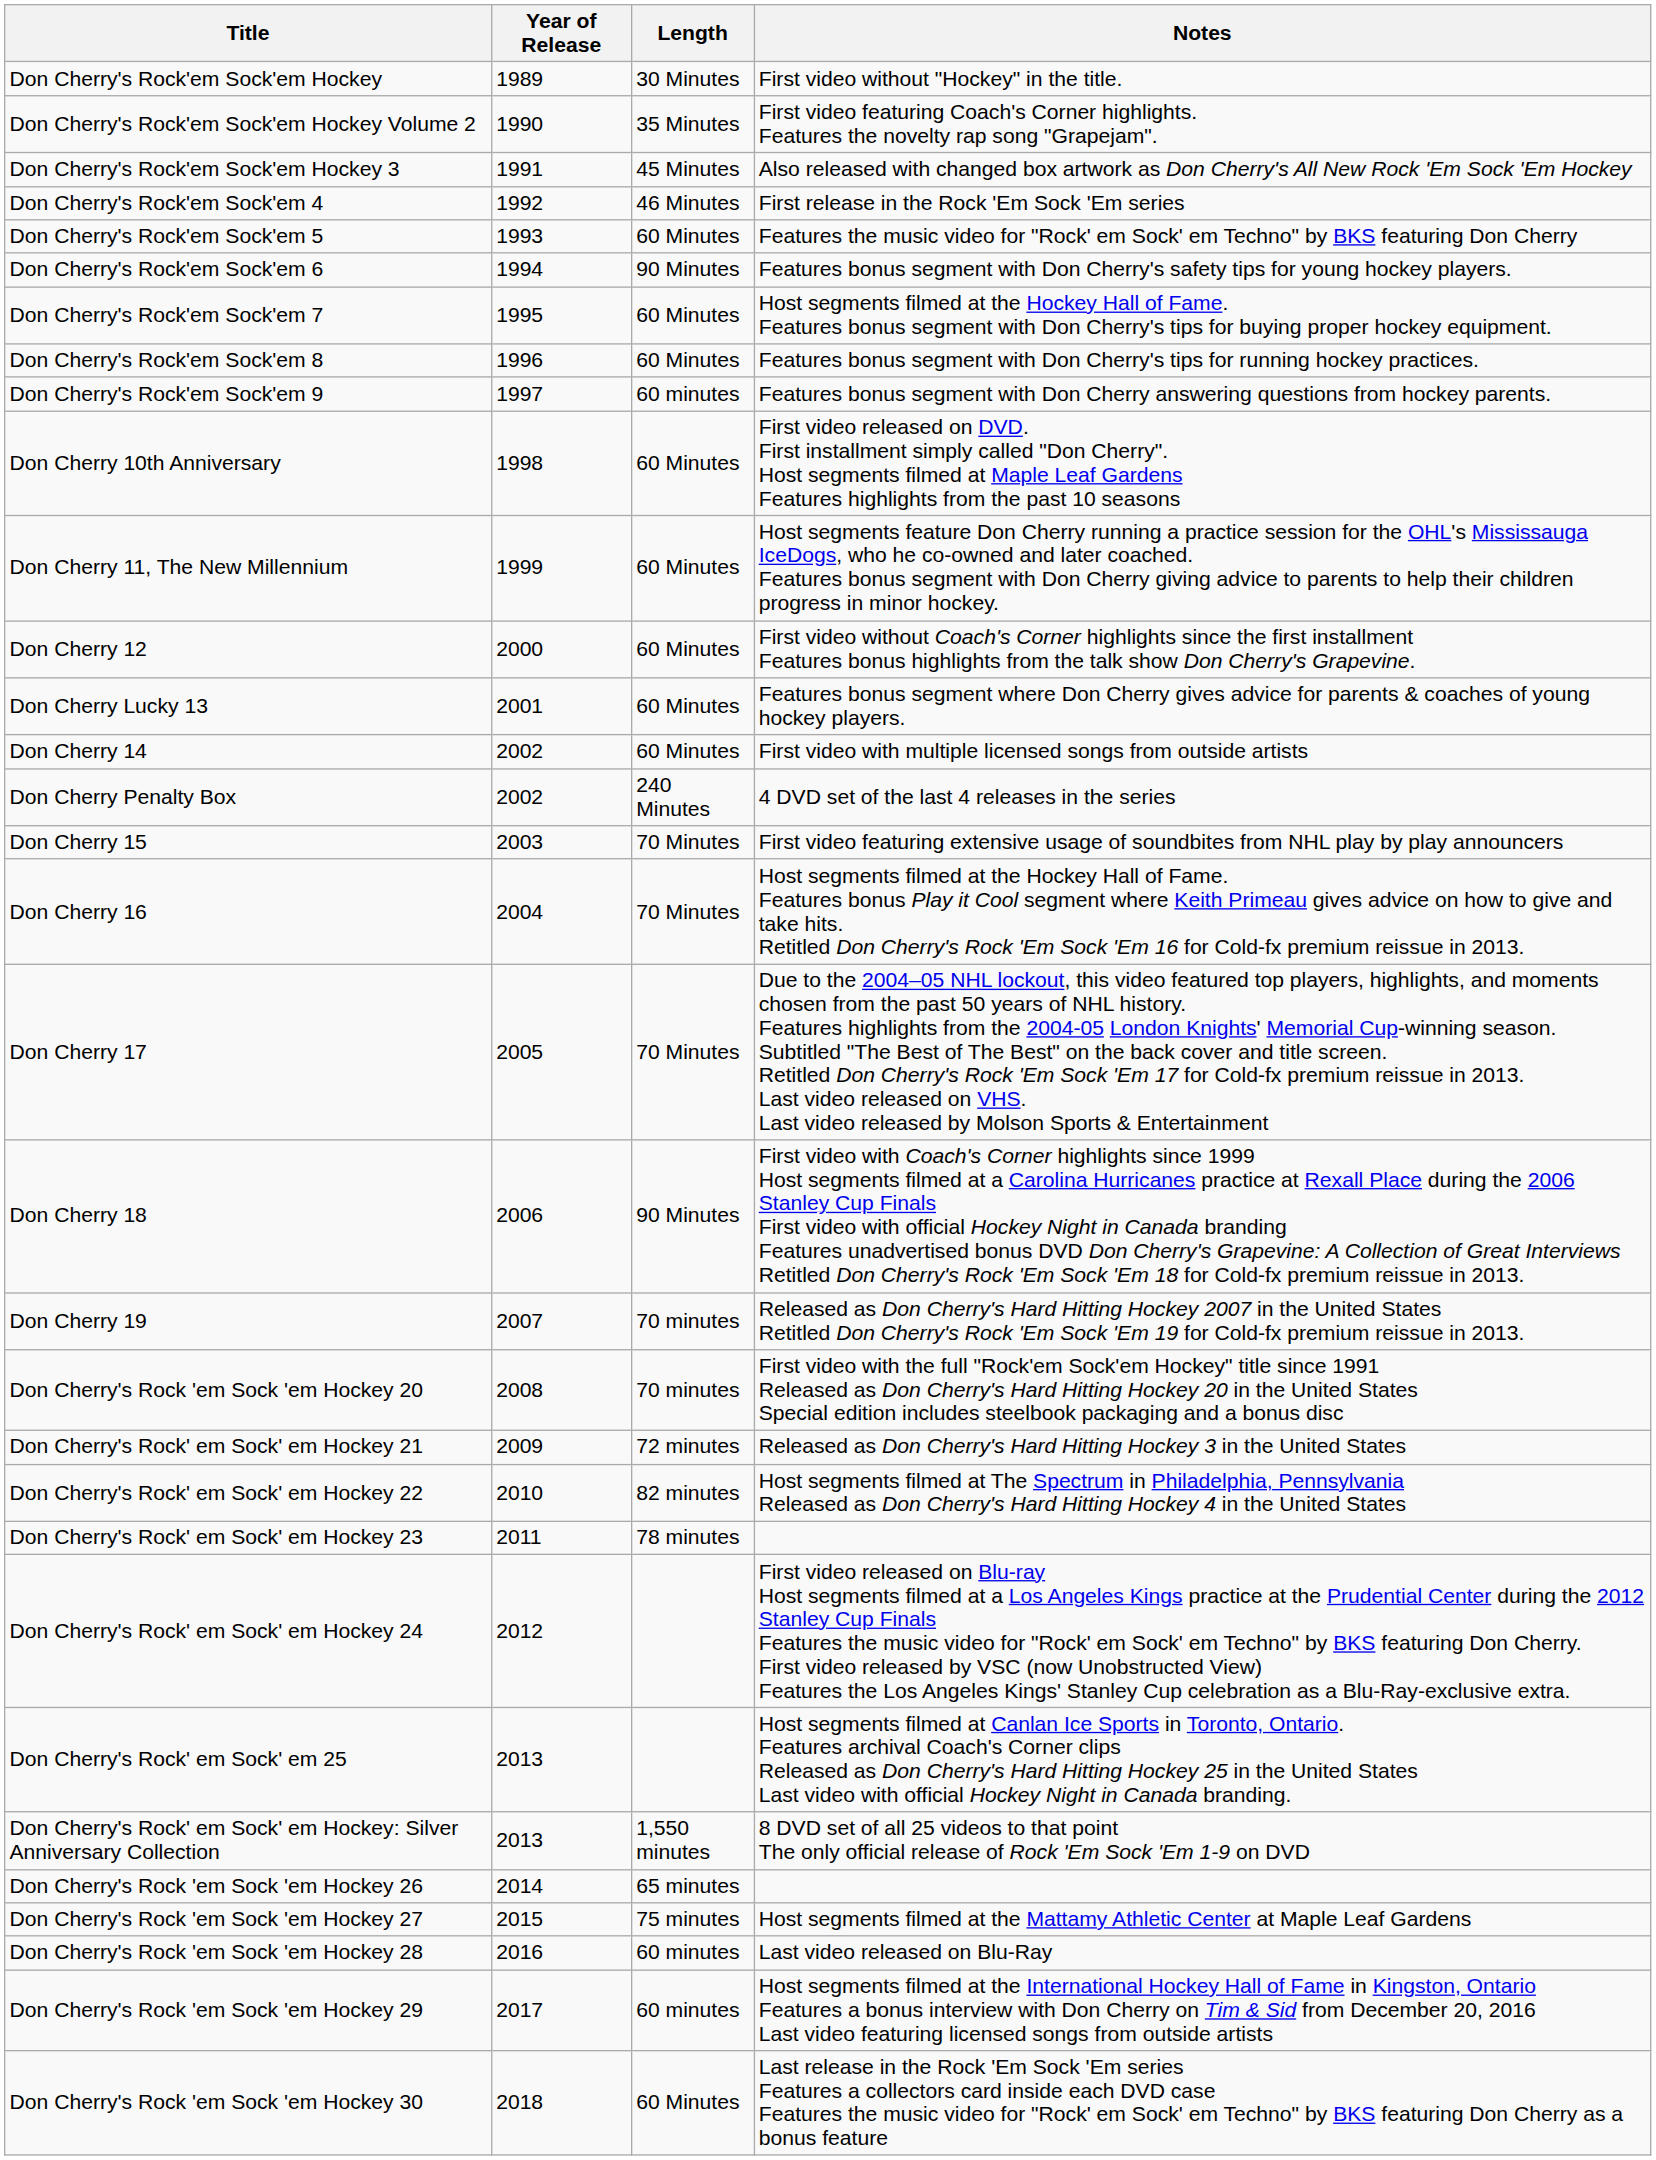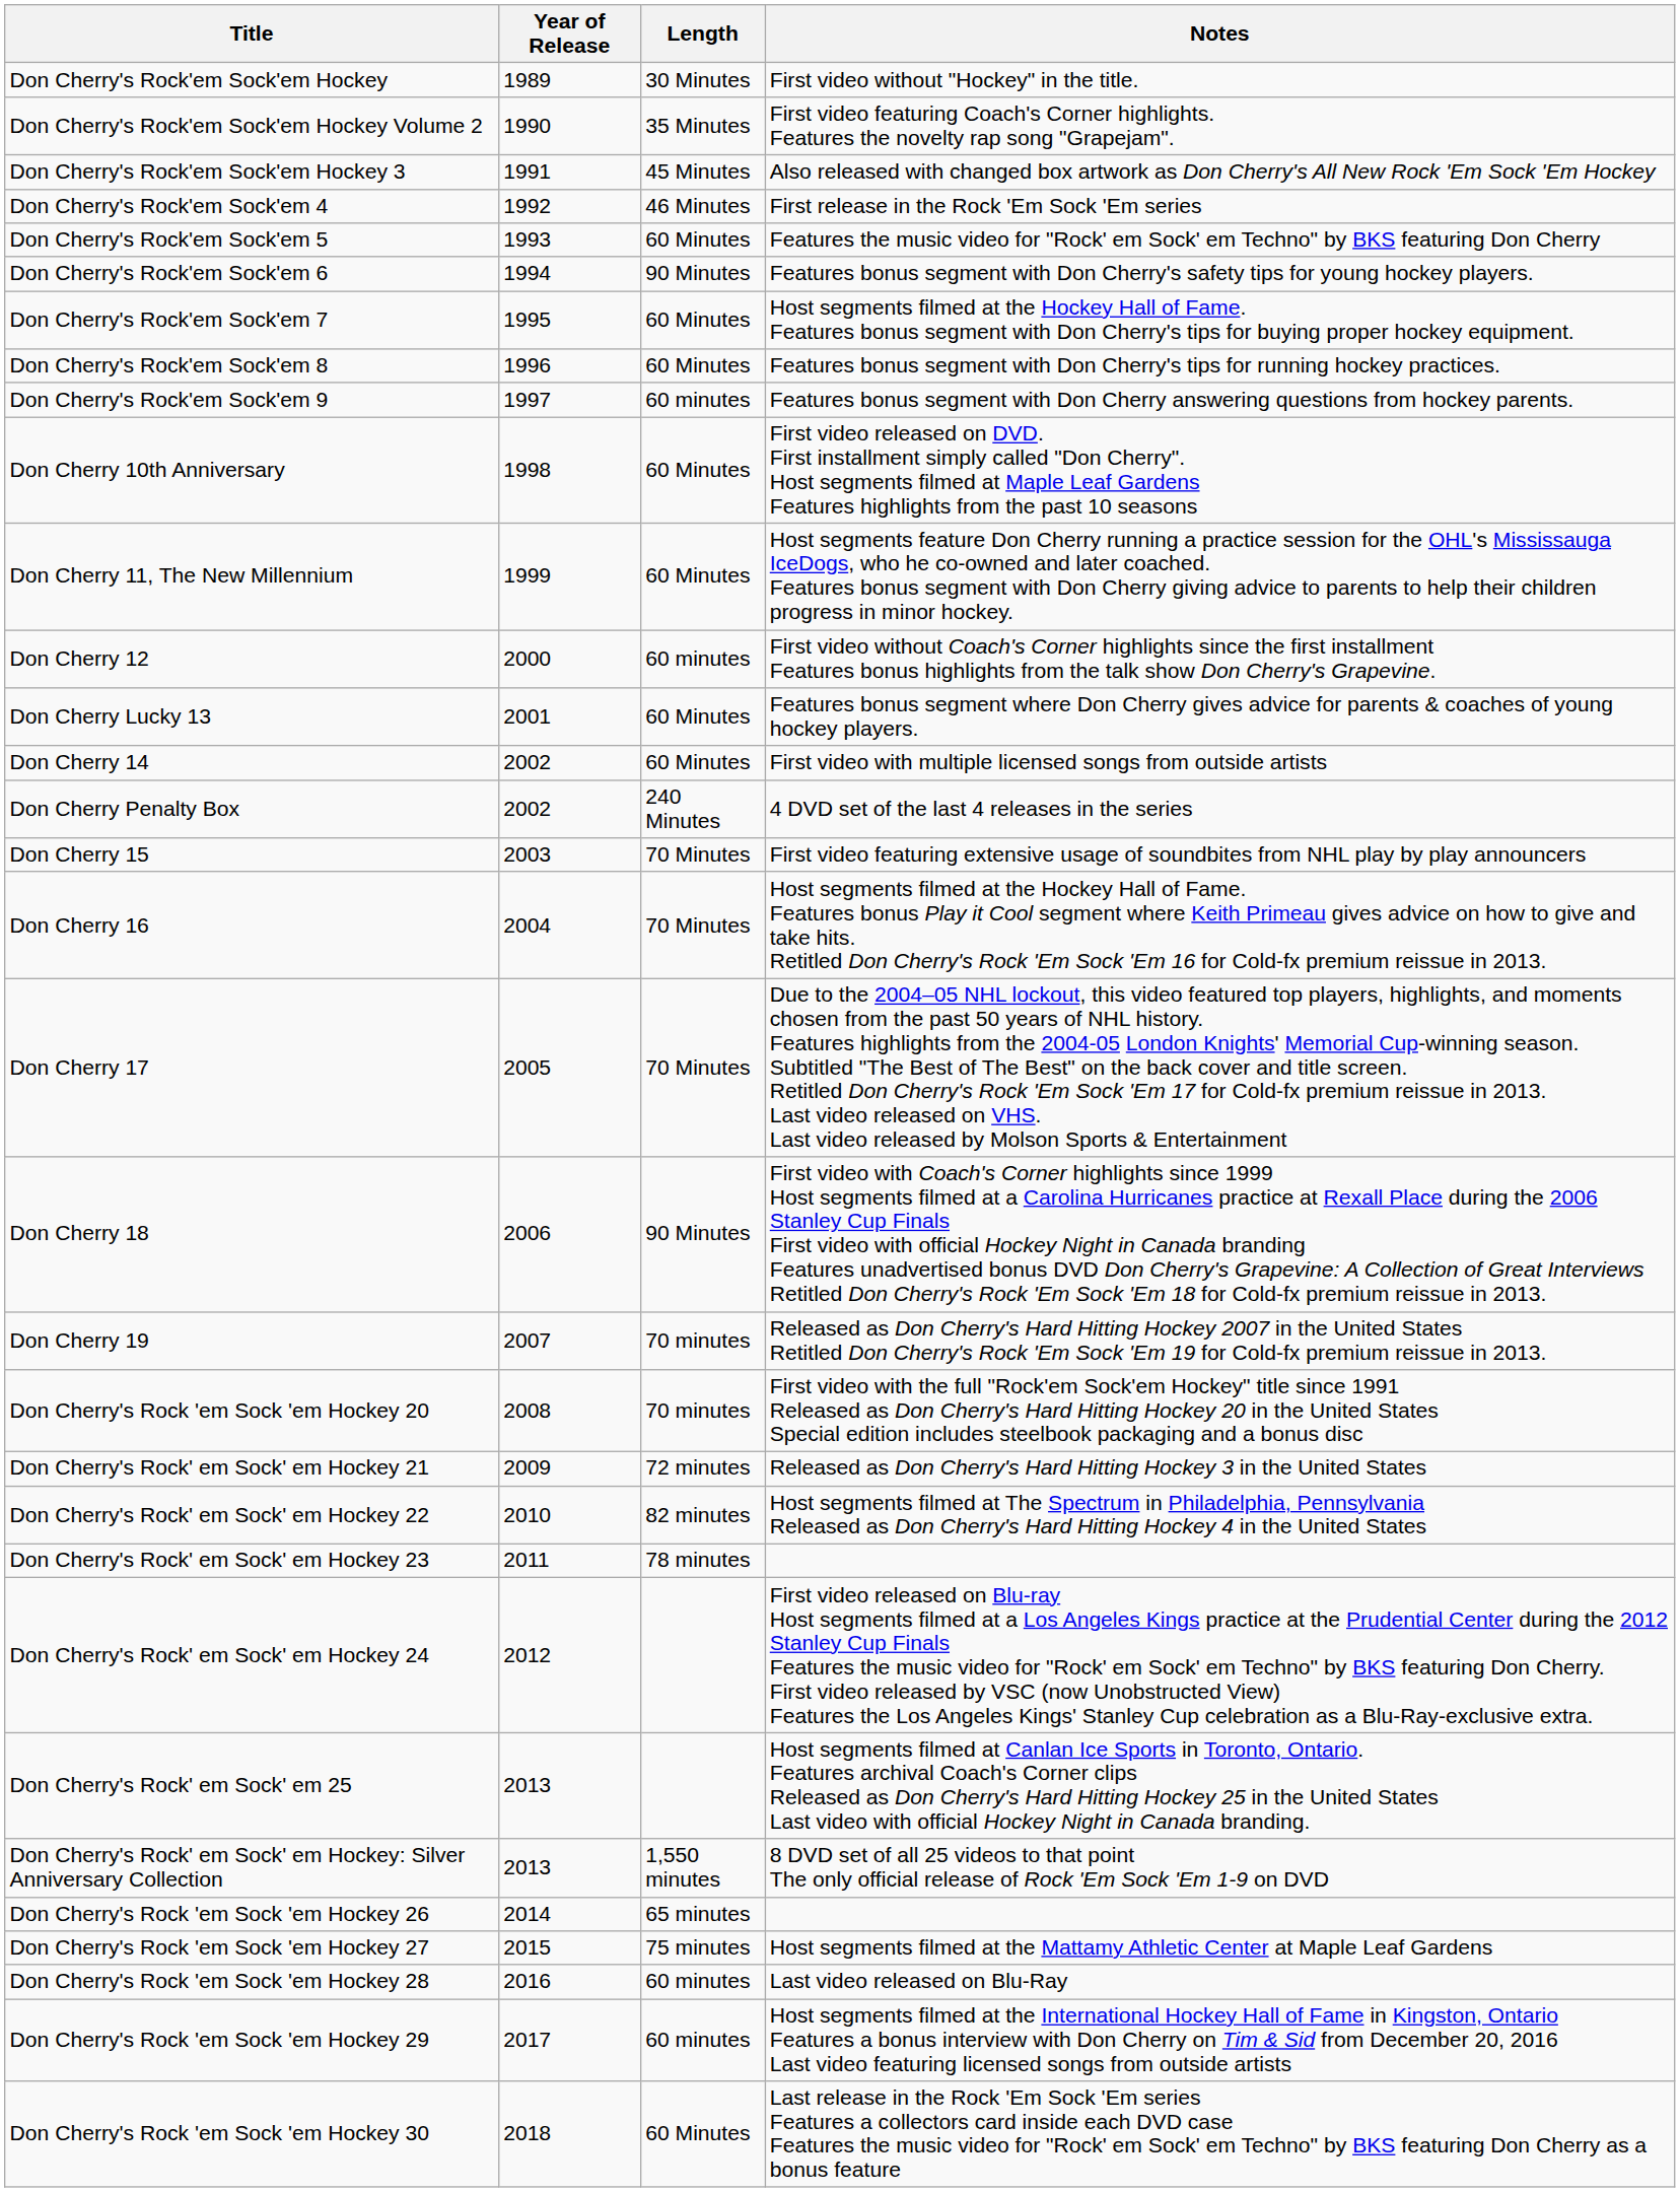Don Cherry 12 | Length: 60 Minutes -> 60 minutes
